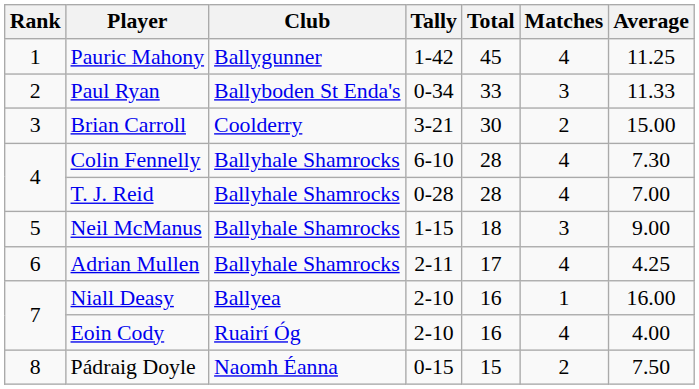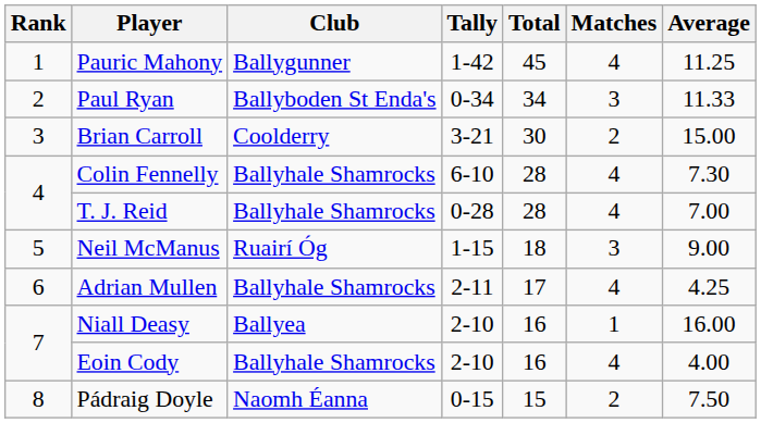Paul Ryan | Total: 33 -> 34
Neil McManus | Club: Ballyhale Shamrocks -> Ruairí Óg
Eoin Cody | Club: Ruairí Óg -> Ballyhale Shamrocks
